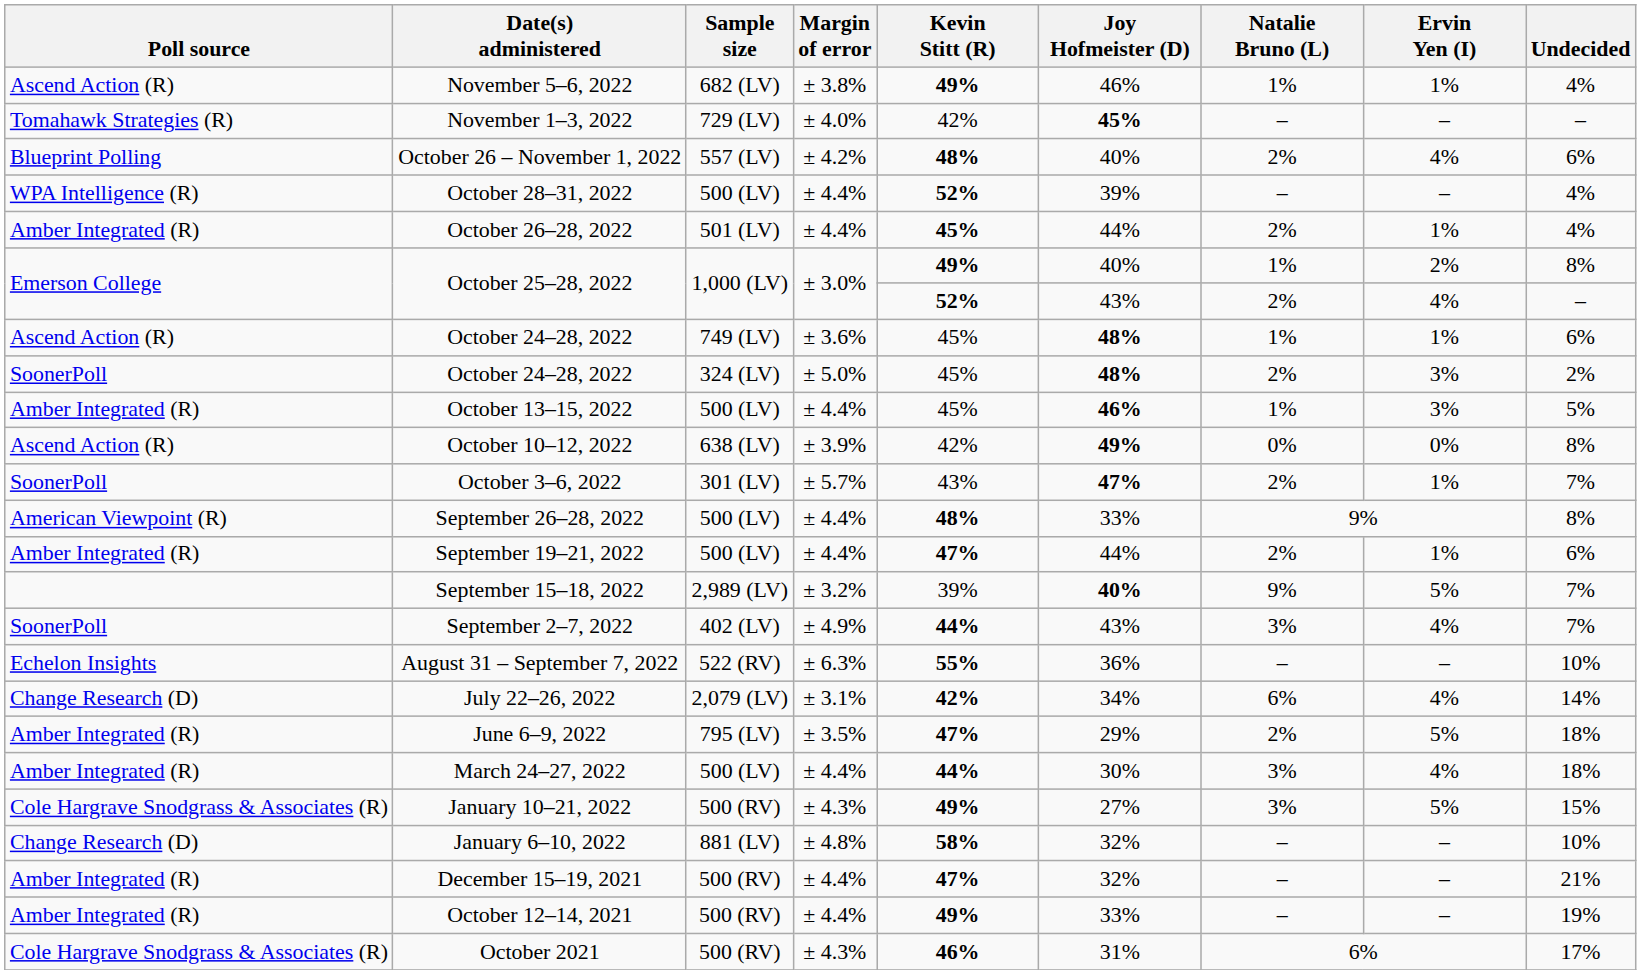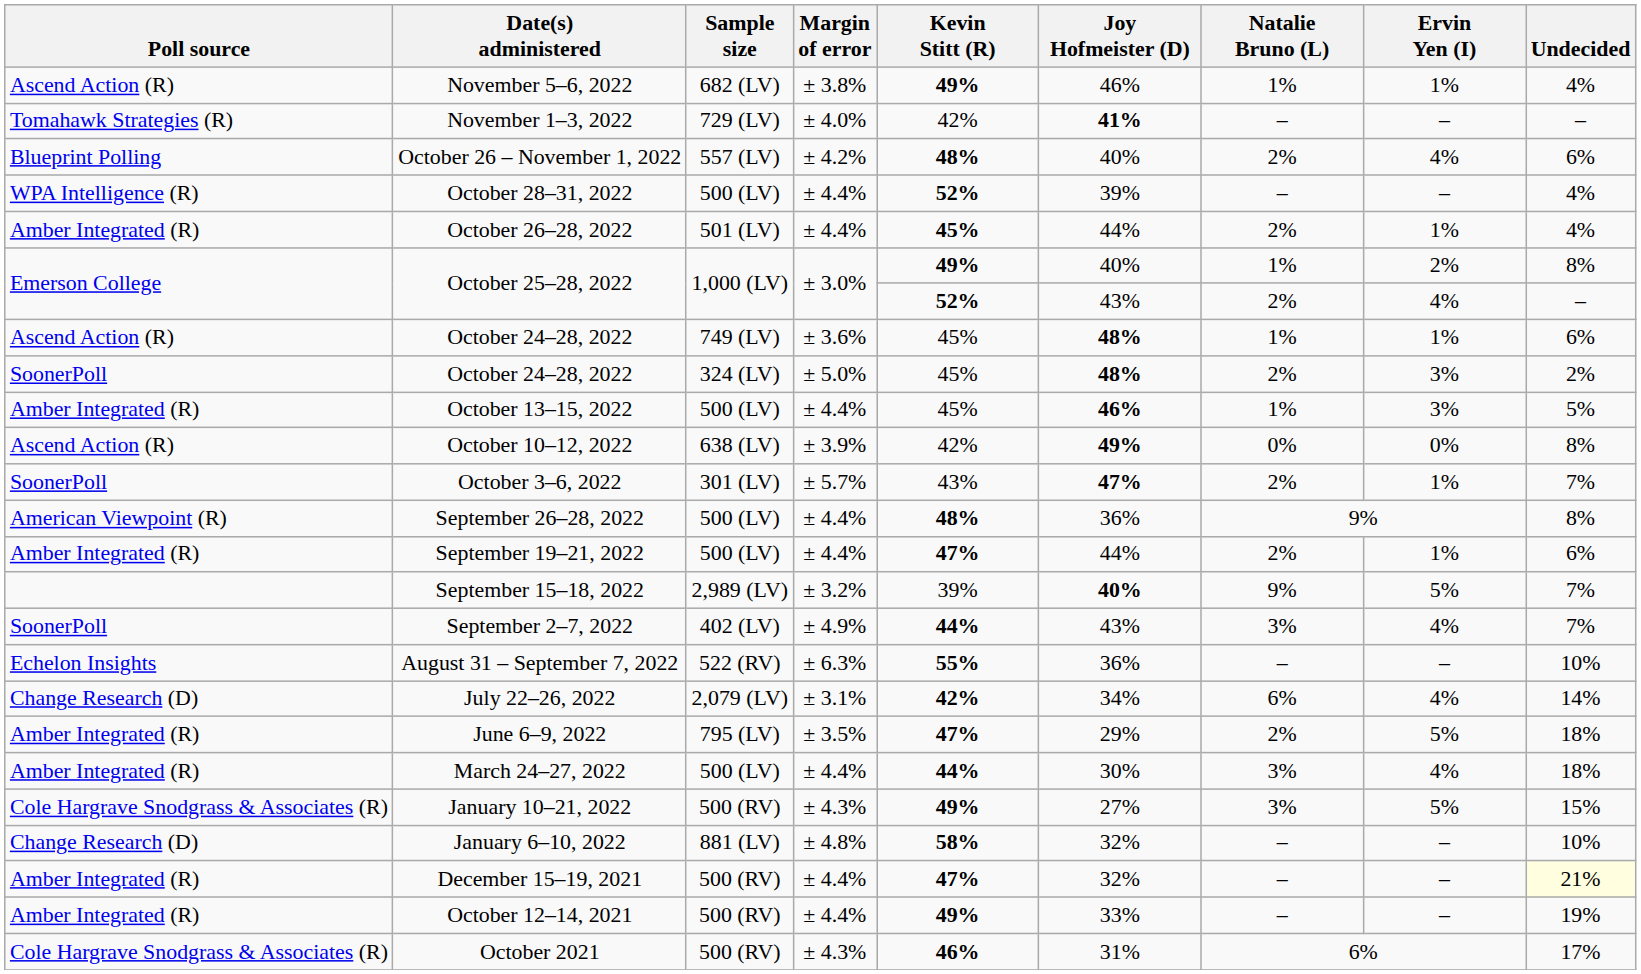November 1–3, 2022 | Joy Hofmeister (D): 45% -> 41%
September 26–28, 2022 | Joy Hofmeister (D): 33% -> 36%
December 15–19, 2021 | Undecided: no background -> lightyellow background
